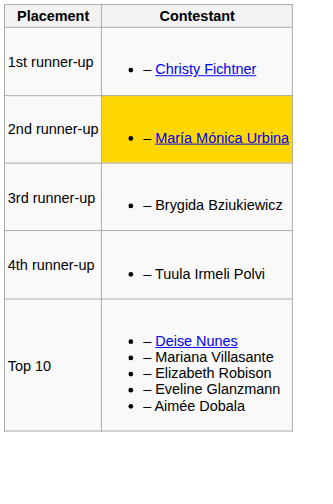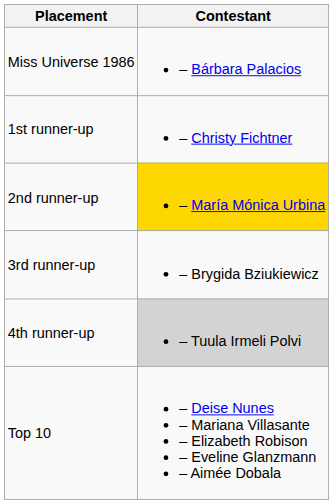+ row: Miss Universe 1986 | – Bárbara Palacios
4th runner-up | Contestant: no background -> lightgrey background
